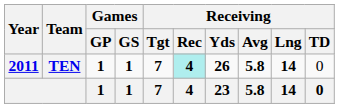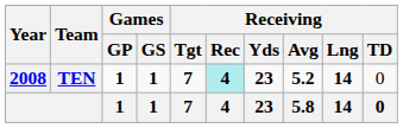TEN | Year: 2011 -> 2008
TEN | Receiving / Yds: 26 -> 23
TEN | Receiving / Avg: 5.8 -> 5.2
